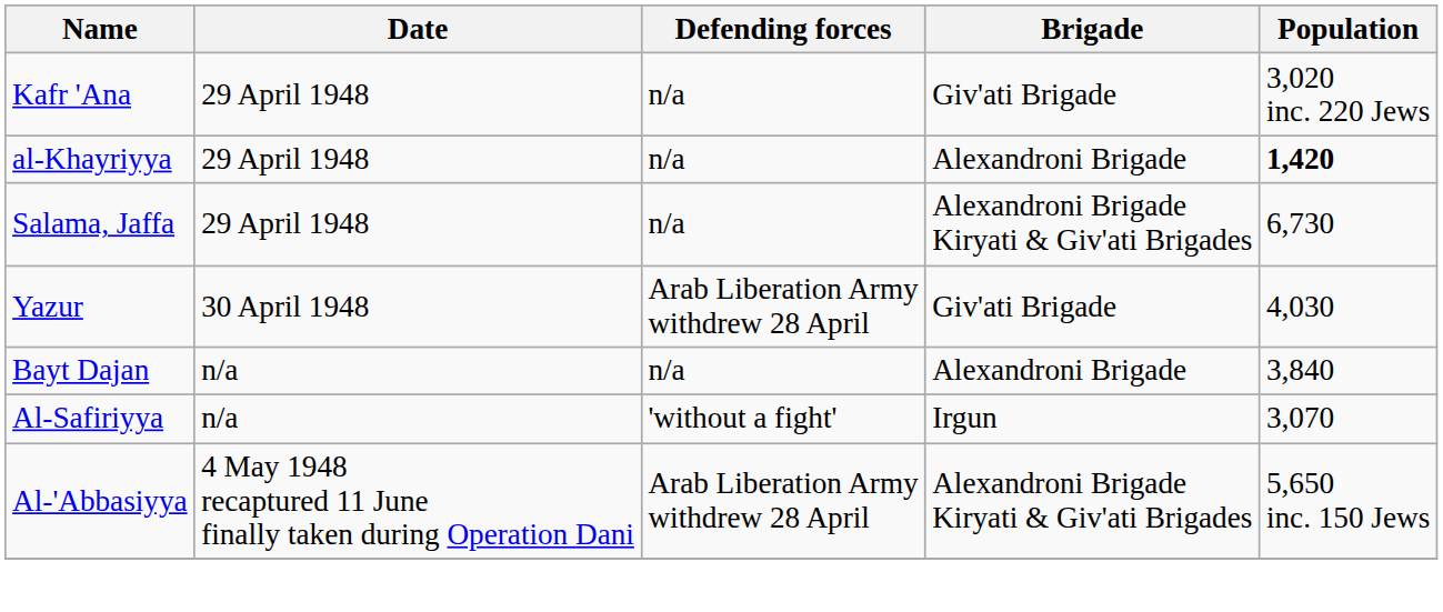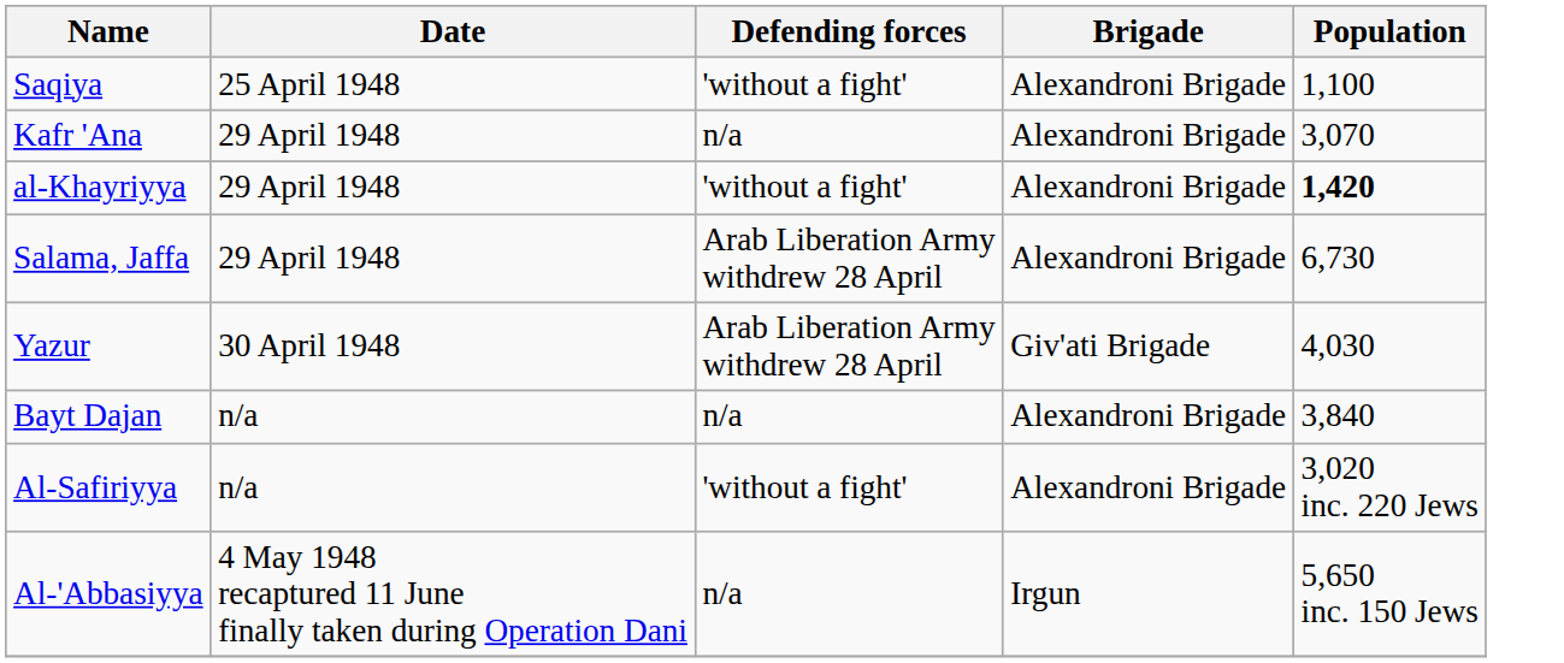+ row: Saqiya | 25 April 1948 | 'without a fight' | Alexandroni Brigade | 1,100
Kafr 'Ana | Brigade: Giv'ati Brigade -> Alexandroni Brigade
Kafr 'Ana | Population: 3,020 inc. 220 Jews -> 3,070
al-Khayriyya | Defending forces: n/a -> 'without a fight'
Salama, Jaffa | Defending forces: n/a -> Arab Liberation Army withdrew 28 April
Salama, Jaffa | Brigade: Alexandroni Brigade Kiryati & Giv'ati Brigades -> Alexandroni Brigade
Al-Safiriyya | Brigade: Irgun -> Alexandroni Brigade
Al-Safiriyya | Population: 3,070 -> 3,020 inc. 220 Jews
Al-'Abbasiyya | Defending forces: Arab Liberation Army withdrew 28 April -> n/a
Al-'Abbasiyya | Brigade: Alexandroni Brigade Kiryati & Giv'ati Brigades -> Irgun
